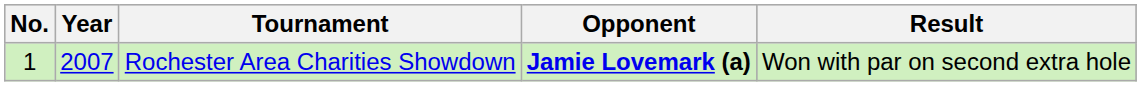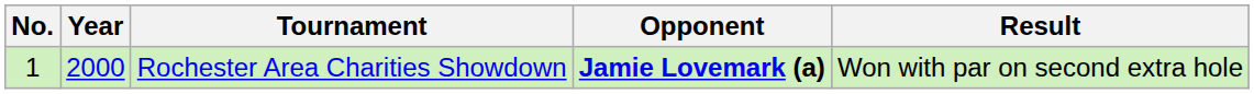Rochester Area Charities Showdown | Year: 2007 -> 2000
